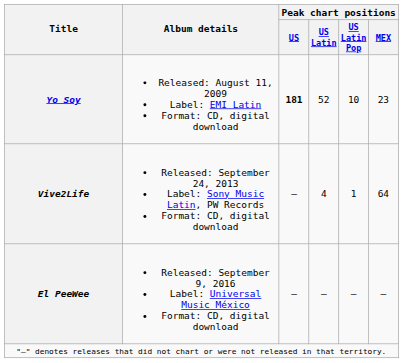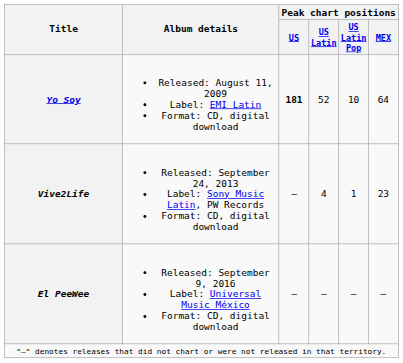Yo Soy | Peak chart positions / MEX: 23 -> 64
Vive2Life | Peak chart positions / MEX: 64 -> 23
